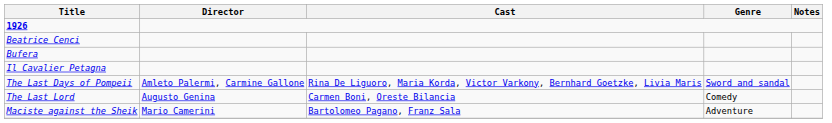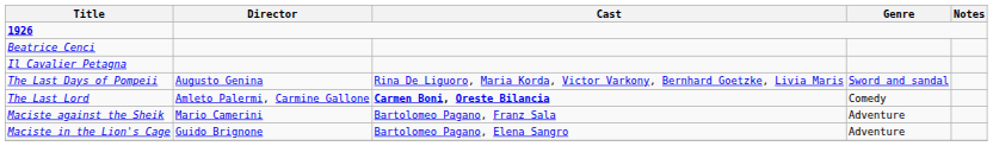- row: Bufera
The Last Days of Pompeii | Director: Amleto Palermi, Carmine Gallone -> Augusto Genina
The Last Lord | Director: Augusto Genina -> Amleto Palermi, Carmine Gallone
The Last Lord | Cast: normal -> bold
+ row: Maciste in the Lion's Cage | Guido Brignone | Bartolomeo Pagano, Elena Sangro | Adventure
